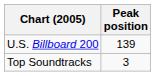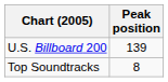Top Soundtracks | Peak position: 3 -> 8
